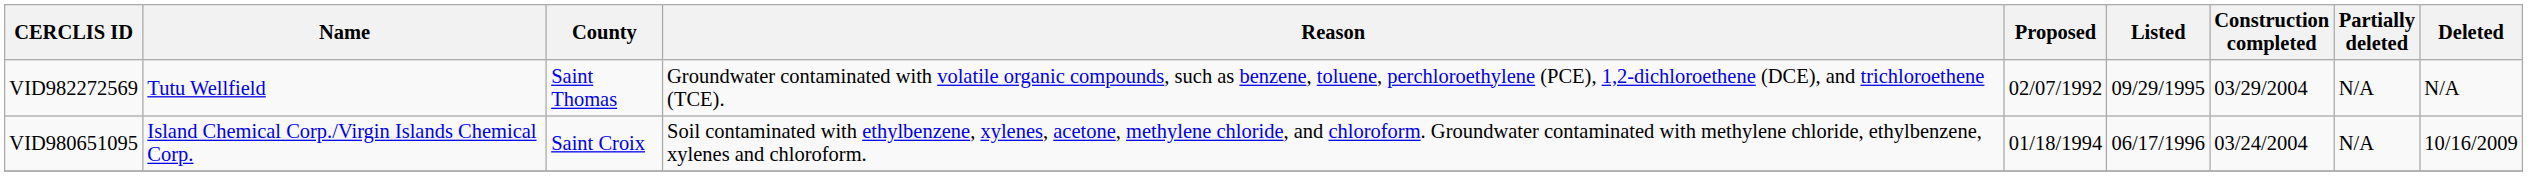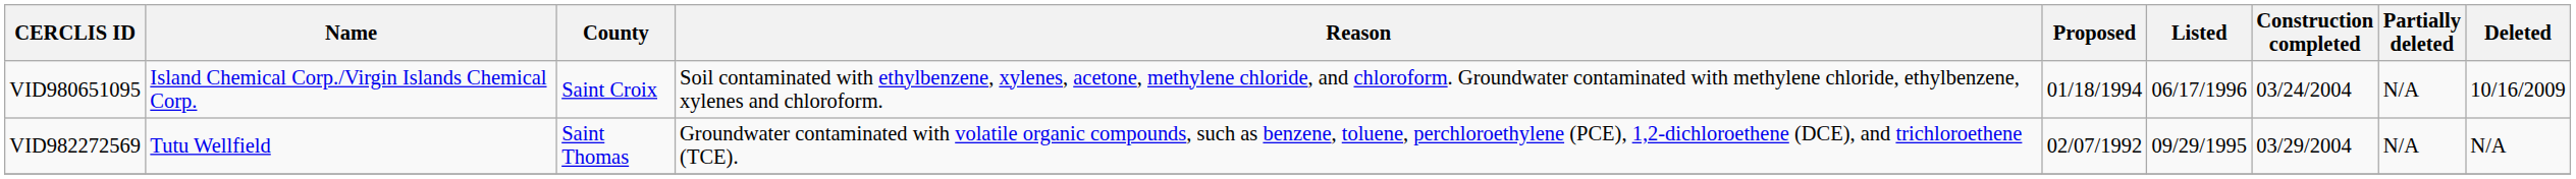rows swapped: VID980651095 <-> VID982272569
